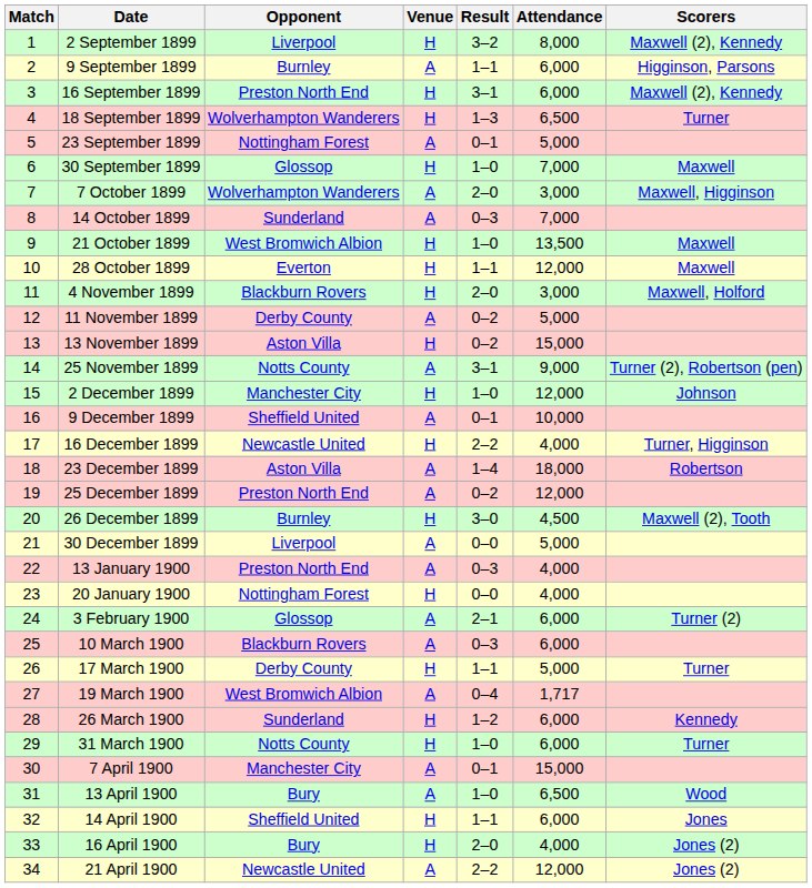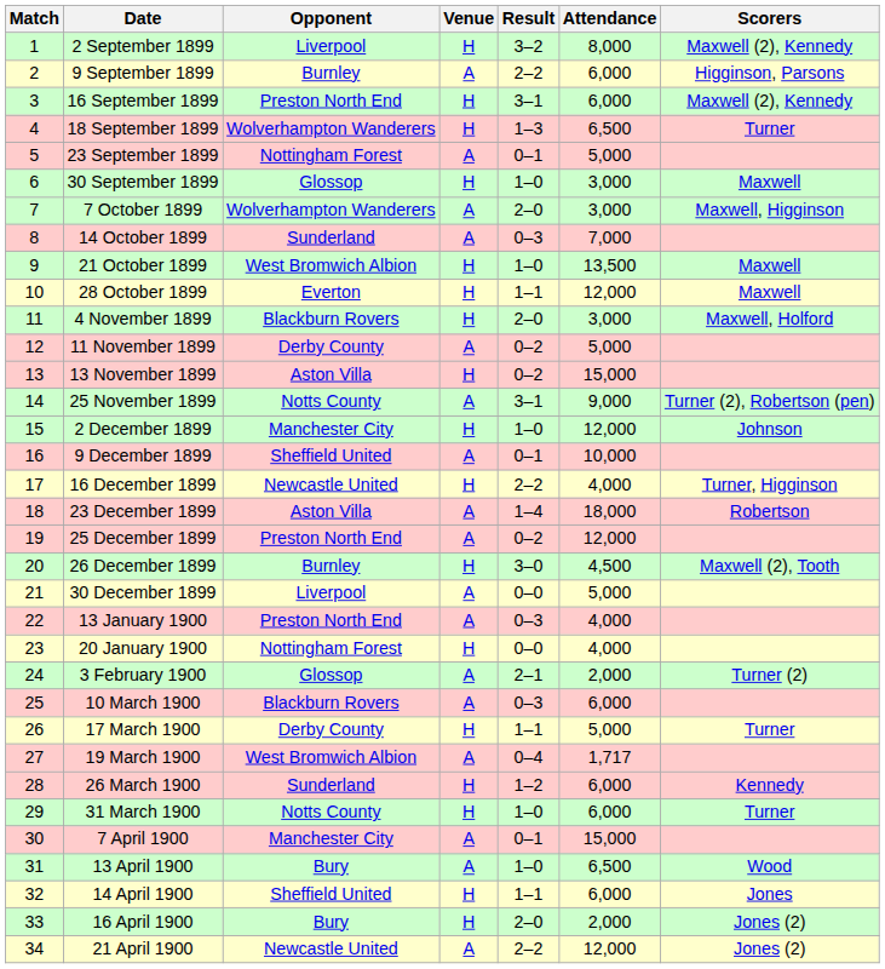9 September 1899 | Result: 1–1 -> 2–2
30 September 1899 | Attendance: 7,000 -> 3,000
3 February 1900 | Attendance: 6,000 -> 2,000
16 April 1900 | Attendance: 4,000 -> 2,000
